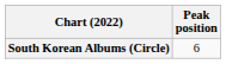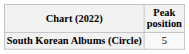South Korean Albums (Circle) | Peak position: 6 -> 5
